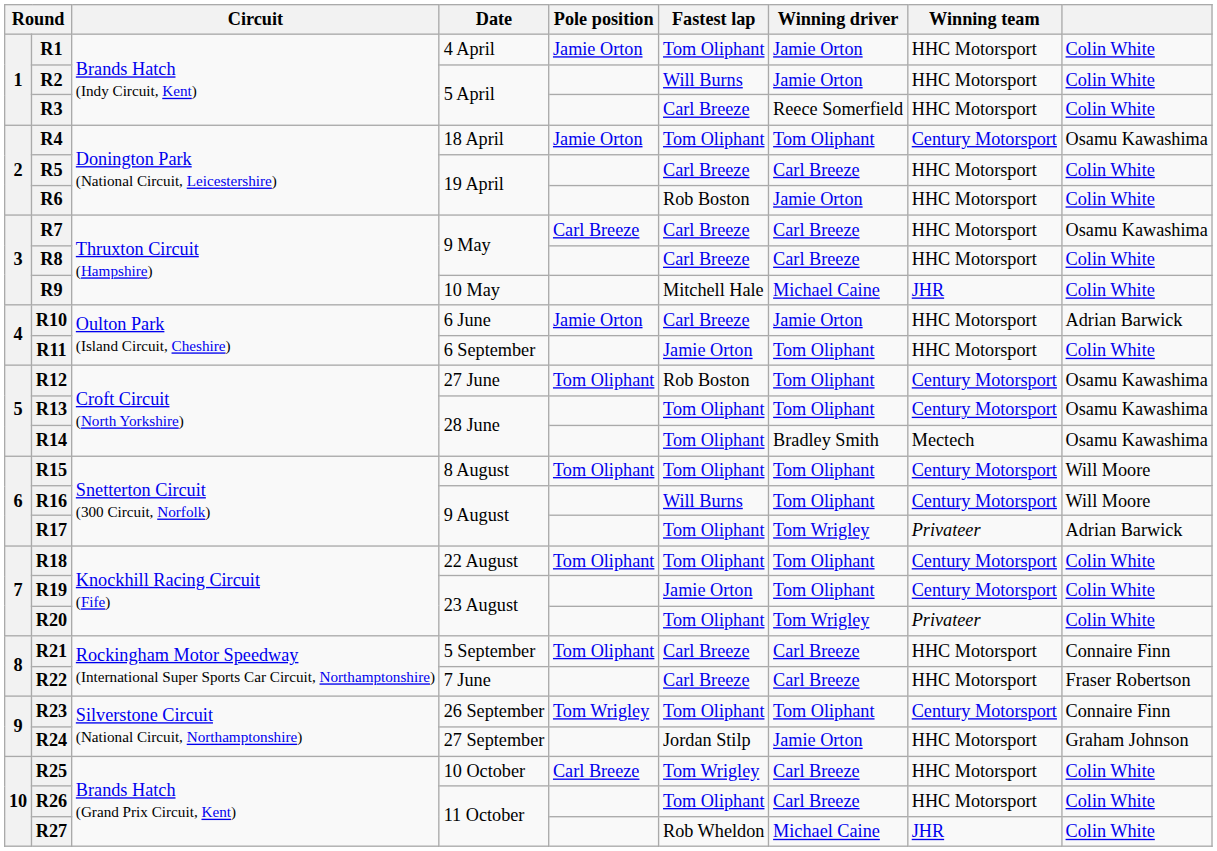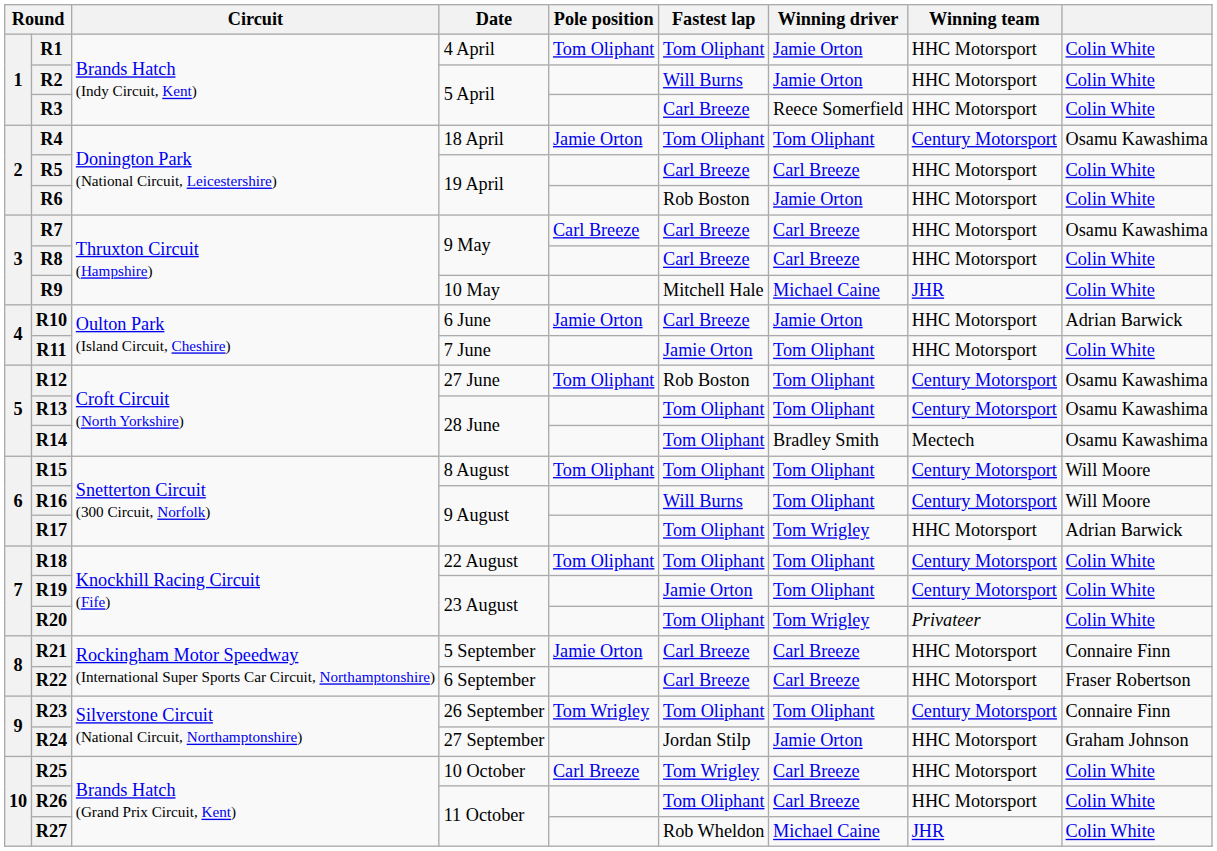R1 | Pole position: Jamie Orton -> Tom Oliphant
R11 | Date: 6 September -> 7 June
R17 | Winning team: Privateer -> HHC Motorsport
R21 | Pole position: Tom Oliphant -> Jamie Orton
R22 | Date: 7 June -> 6 September
